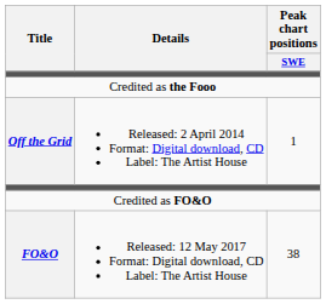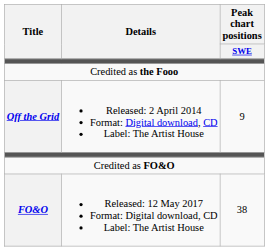Off the Grid | Peak chart positions / SWE: 1 -> 9
